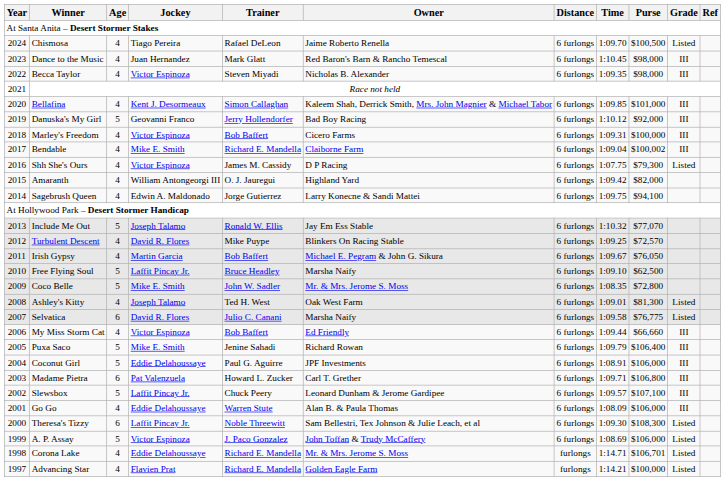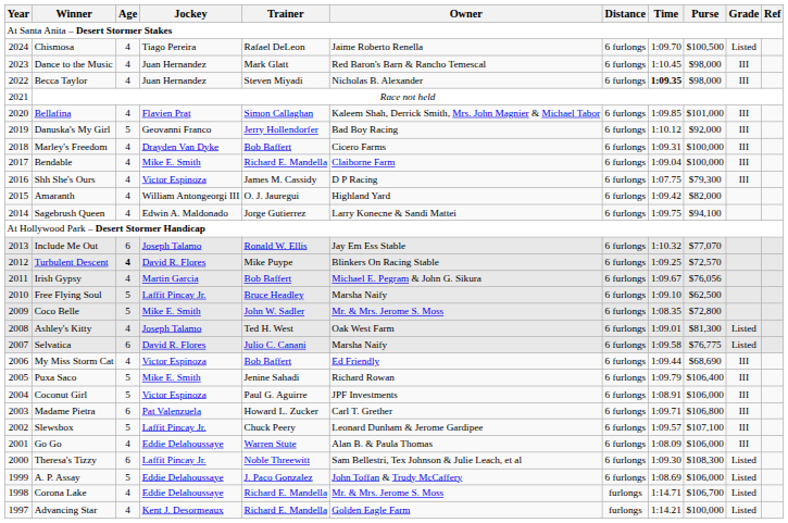Becca Taylor | Jockey: Victor Espinoza -> Juan Hernandez
Becca Taylor | Time: normal -> bold
Bellafina | Jockey: Kent J. Desormeaux -> Flavien Prat
Marley's Freedom | Jockey: Victor Espinoza -> Drayden Van Dyke
Bendable | Purse: $100,002 -> $100,000
Shh She's Ours | Grade: Listed -> III
Include Me Out | Age: 5 -> 6
Turbulent Descent | Age: normal -> bold
Irish Gypsy | Purse: $76,050 -> $76,056
My Miss Storm Cat | Purse: $66,660 -> $68,690
Coconut Girl | Jockey: Eddie Delahoussaye -> Victor Espinoza
A. P. Assay | Jockey: Victor Espinoza -> Eddie Delahoussaye
Corona Lake | Purse: $106,701 -> $106,700
Advancing Star | Jockey: Flavien Prat -> Kent J. Desormeaux
